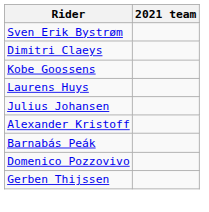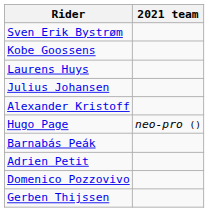- row: Dimitri Claeys
+ row: Hugo Page | neo-pro ()
+ row: Adrien Petit
